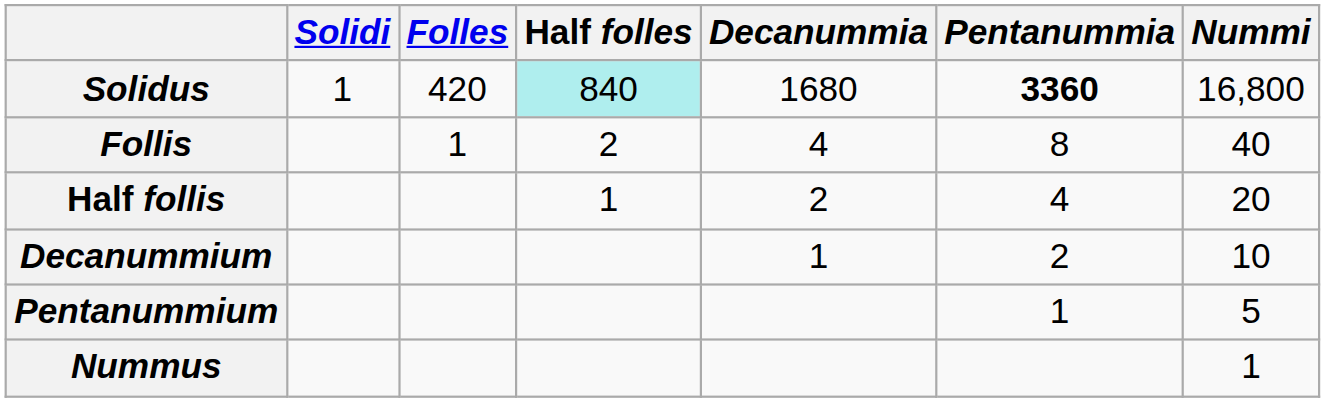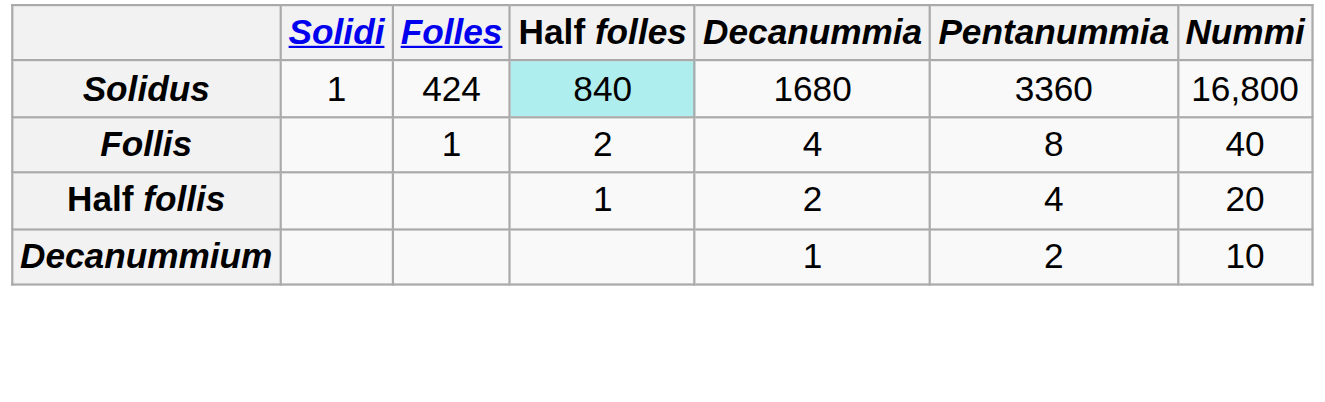Solidus | Folles: 420 -> 424
Solidus | Pentanummia: bold -> normal
- row: Pentanummium | 1 | 5
- row: Nummus | 1
